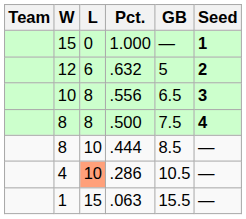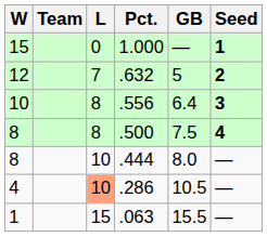columns swapped: Team <-> W
.632 | L: 6 -> 7
.556 | GB: 6.5 -> 6.4
.444 | GB: 8.5 -> 8.0
